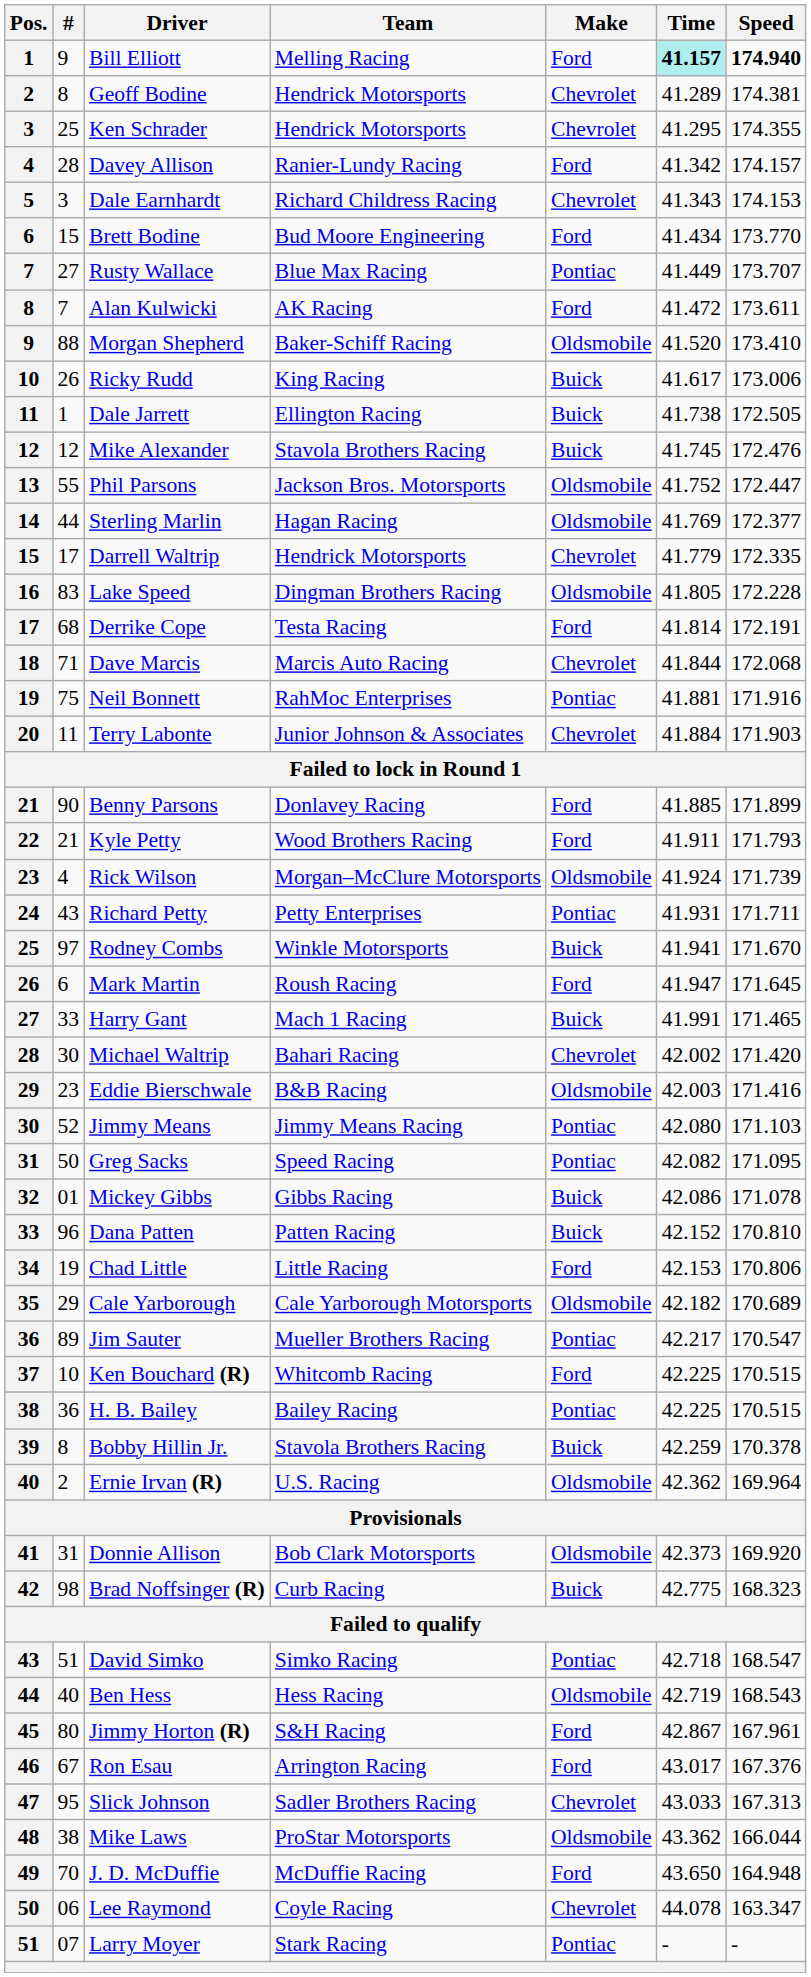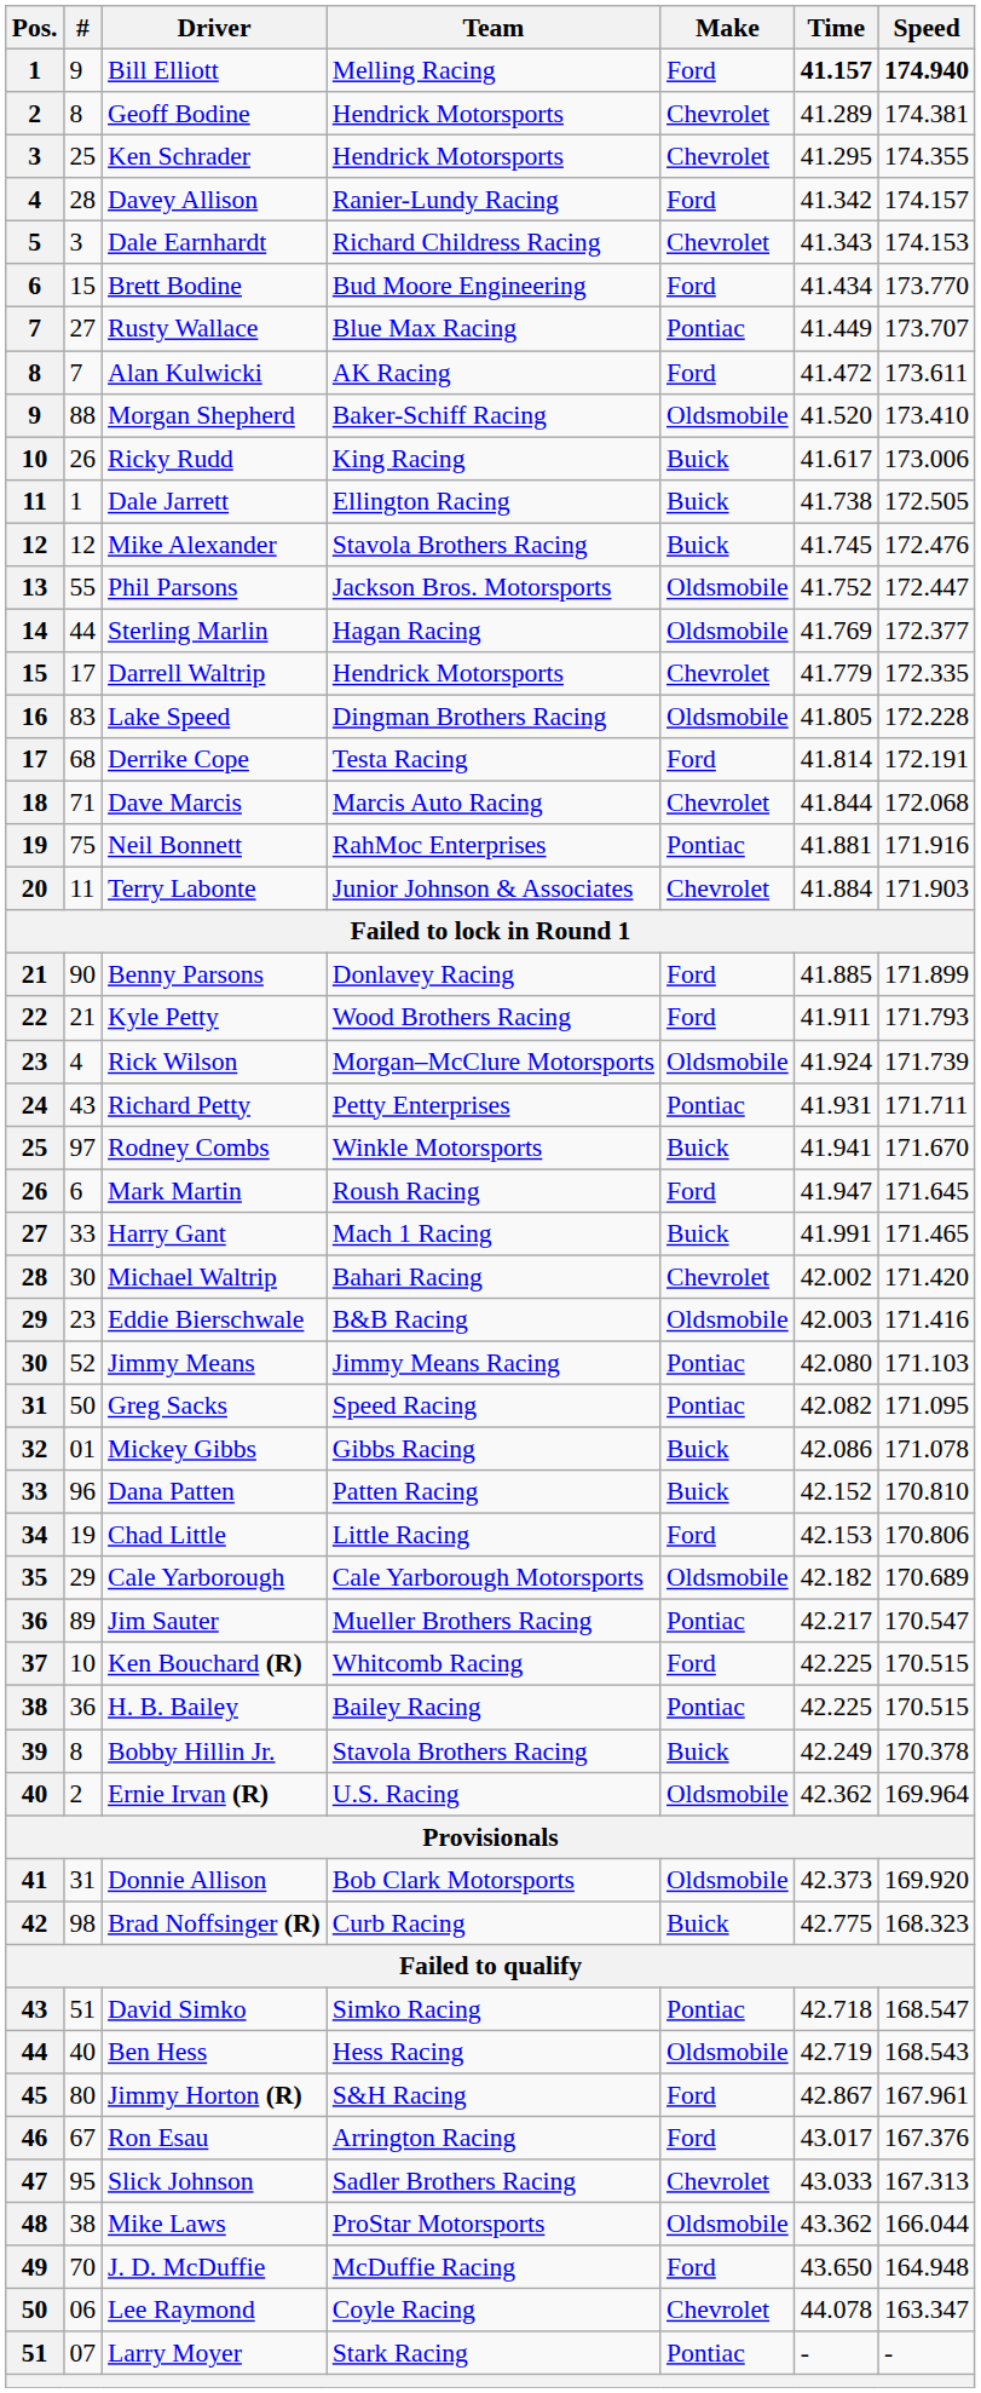Bill Elliott | Time: paleturquoise background -> no background
Bobby Hillin Jr. | Time: 42.259 -> 42.249
